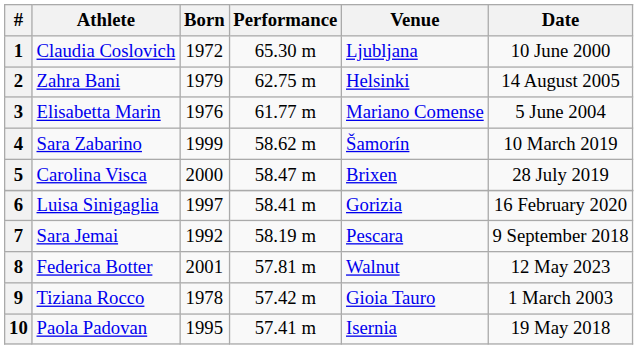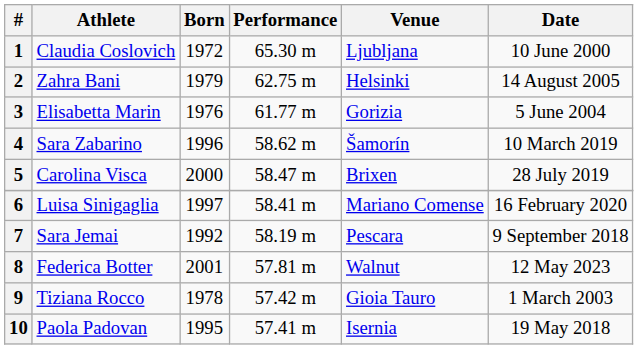3 | Venue: Mariano Comense -> Gorizia
4 | Born: 1999 -> 1996
6 | Venue: Gorizia -> Mariano Comense
